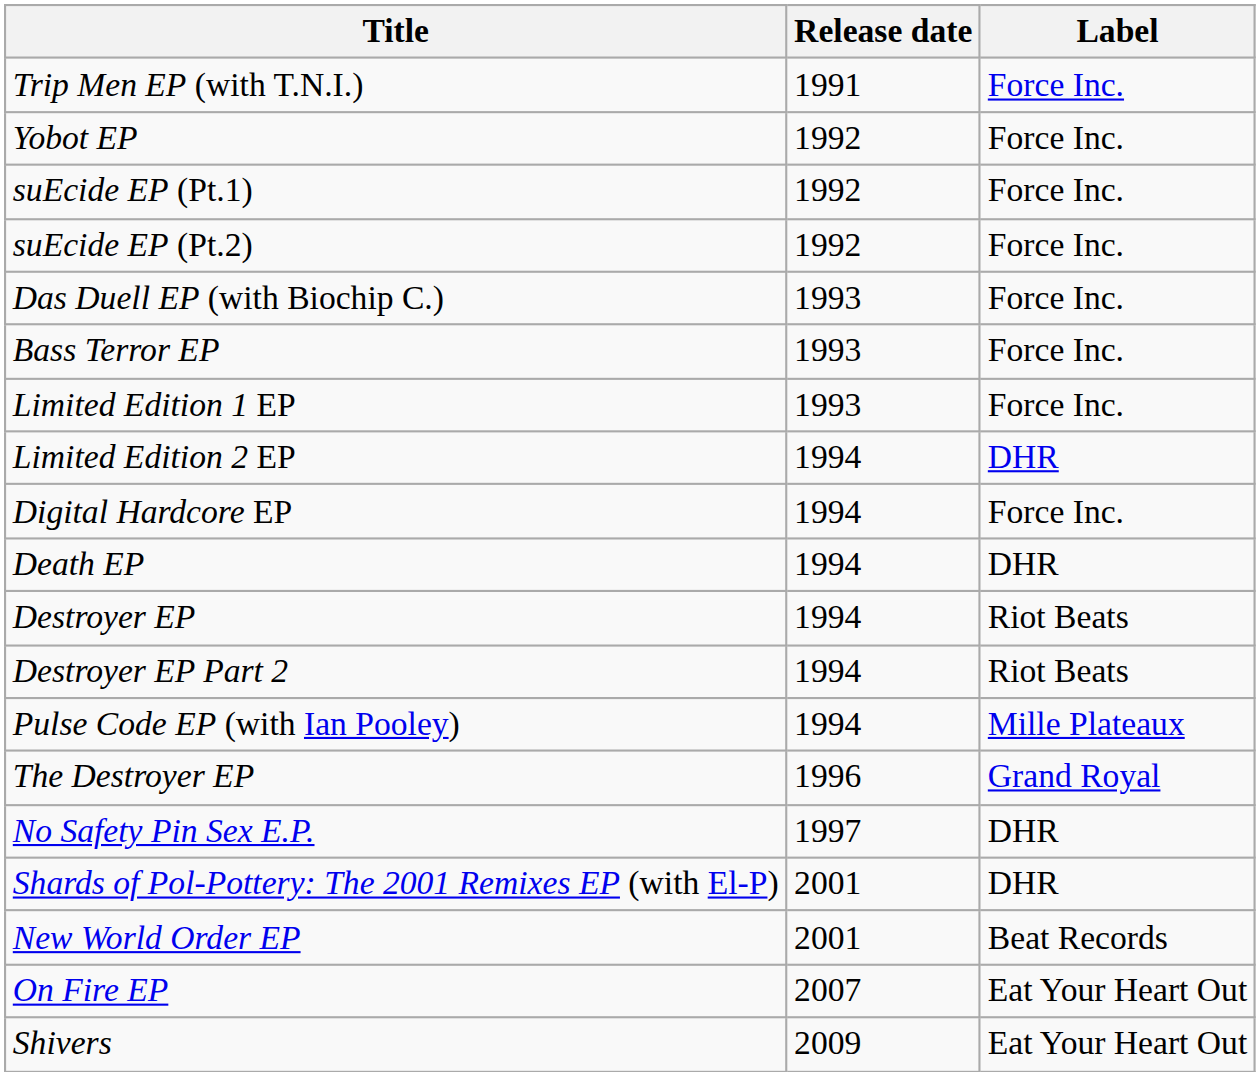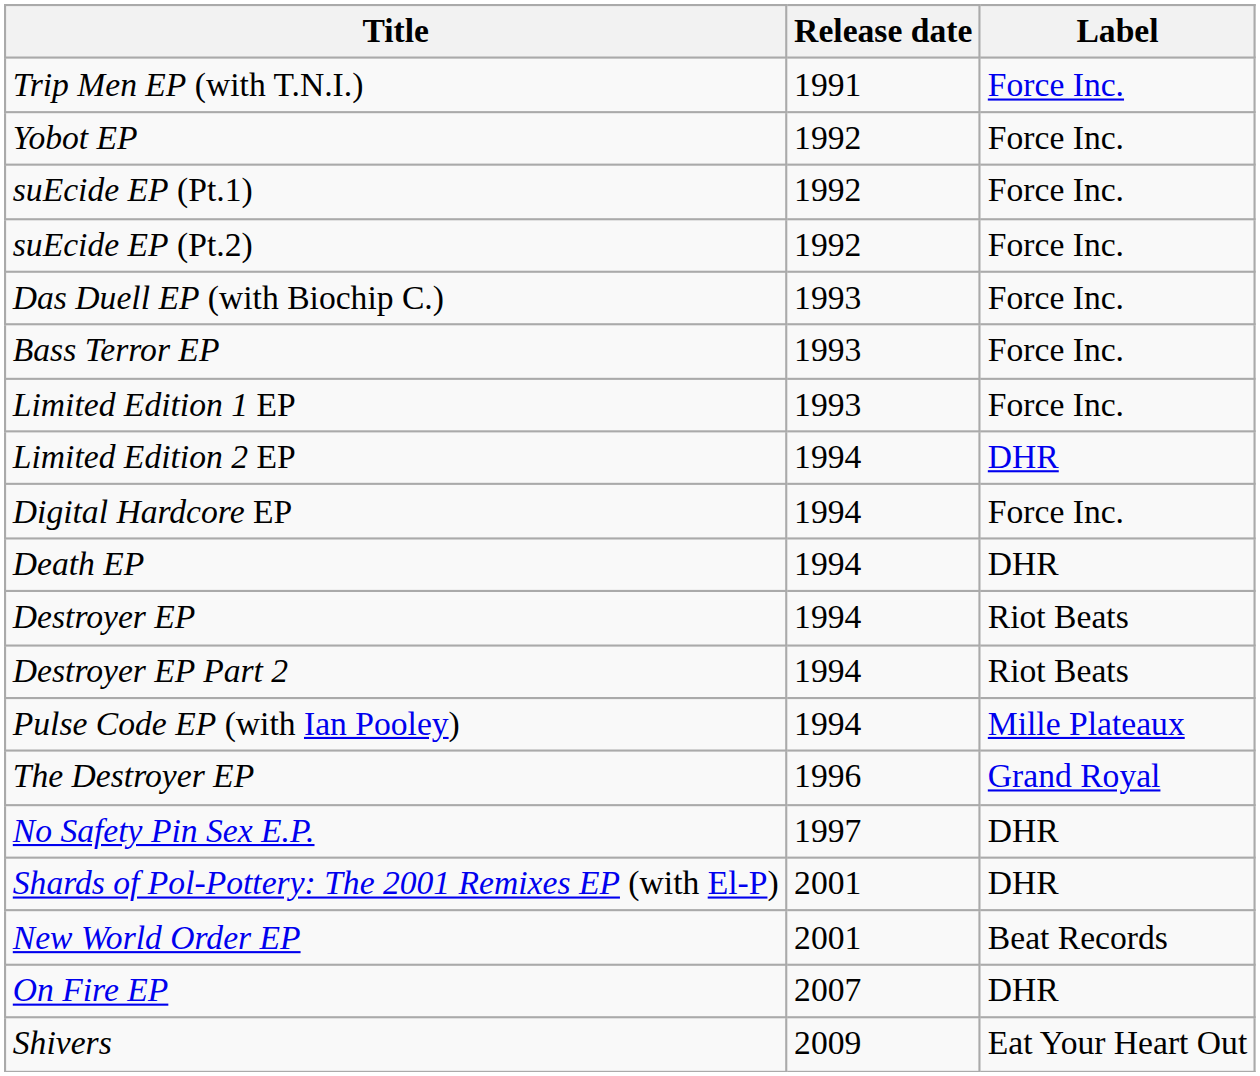On Fire EP | Label: Eat Your Heart Out -> DHR
